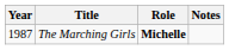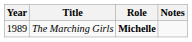The Marching Girls | Year: 1987 -> 1989
